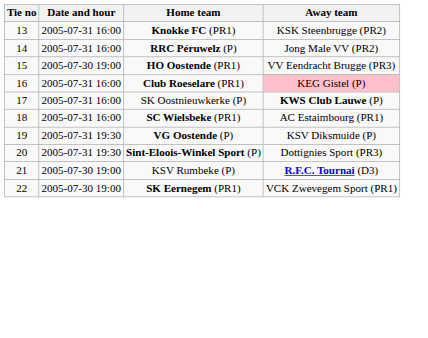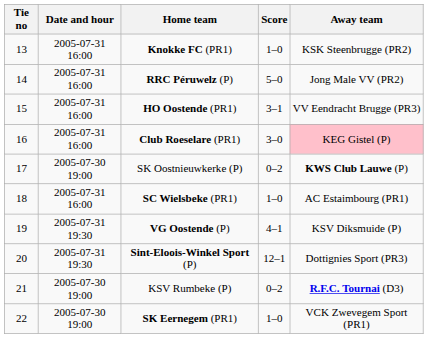+ column: Score | 1–0 | 5–0 | 3–1 | 3–0 | 0–2 | 1–0 | 4–1 | 12–1 | 0–2 | 1–0
HO Oostende (PR1) | Date and hour: 2005-07-30 19:00 -> 2005-07-31 16:00
SK Oostnieuwkerke (P) | Date and hour: 2005-07-31 16:00 -> 2005-07-30 19:00
